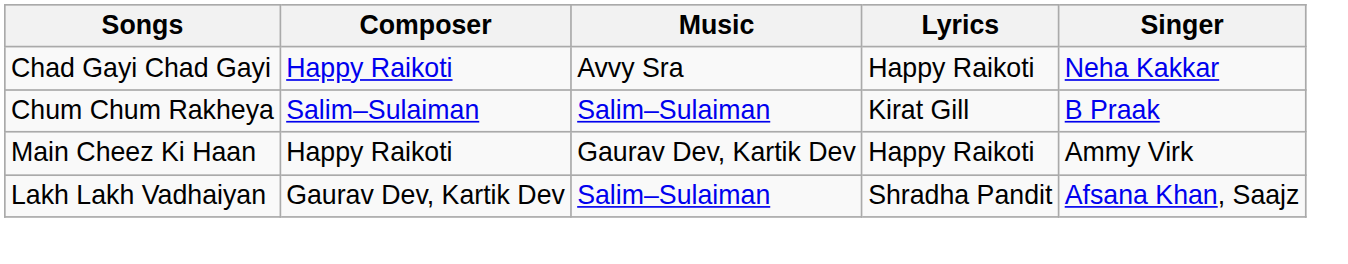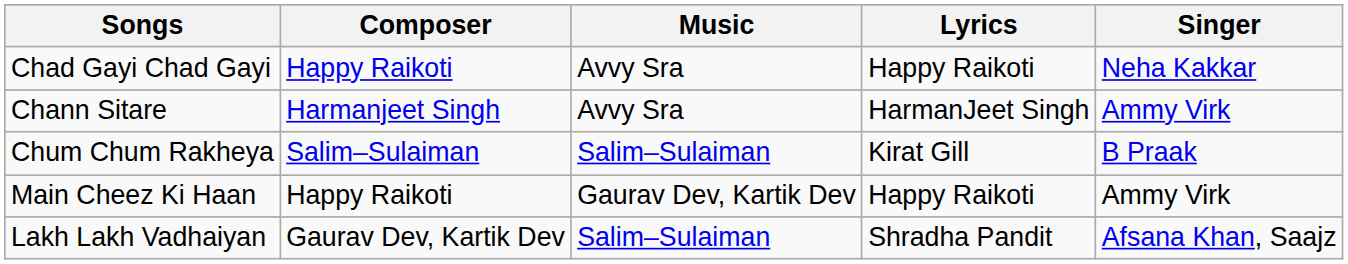+ row: Chann Sitare | Harmanjeet Singh | Avvy Sra | HarmanJeet Singh | Ammy Virk
